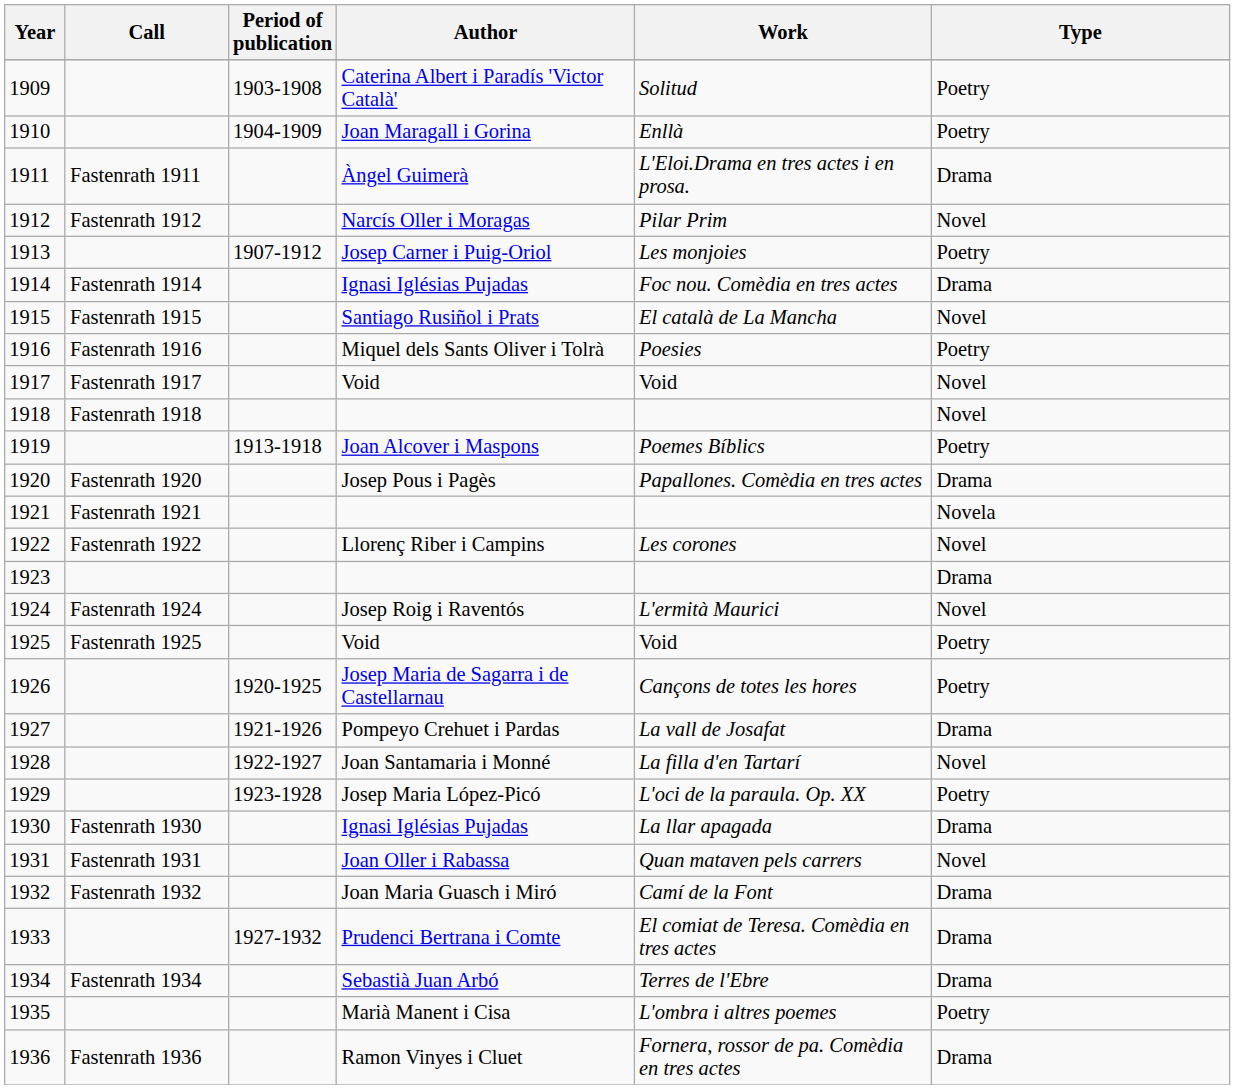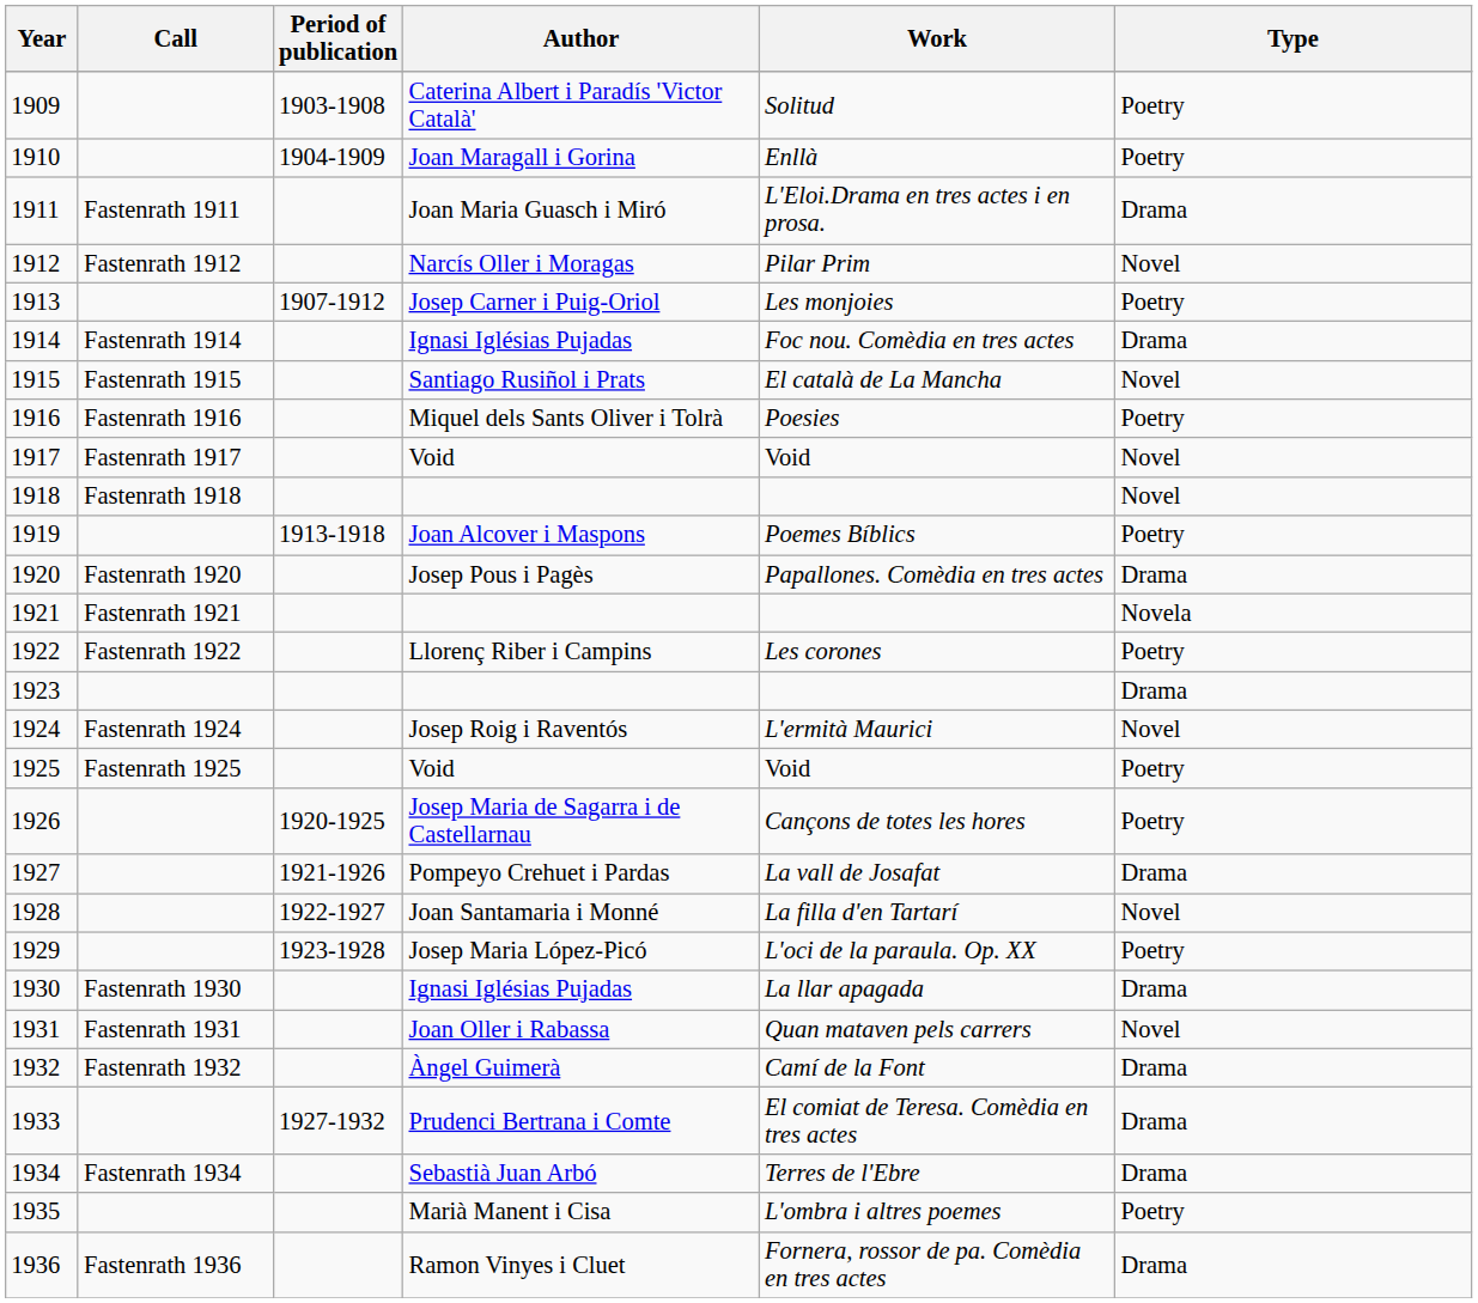1911 | Author: Àngel Guimerà -> Joan Maria Guasch i Miró
1922 | Type: Novel -> Poetry
1932 | Author: Joan Maria Guasch i Miró -> Àngel Guimerà
